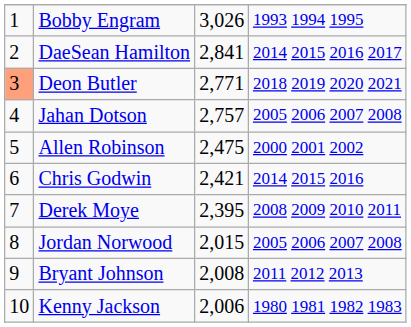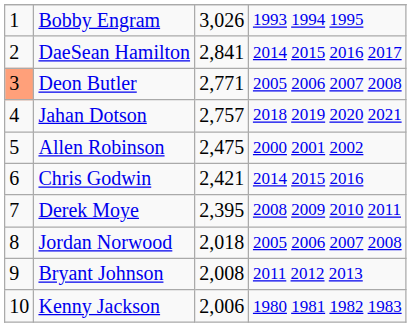Deon Butler | column 4: 2018 2019 2020 2021 -> 2005 2006 2007 2008
Jahan Dotson | column 4: 2005 2006 2007 2008 -> 2018 2019 2020 2021
Jordan Norwood | column 3: 2,015 -> 2,018
